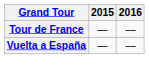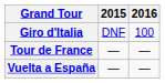+ row: Giro d'Italia | DNF | 100
